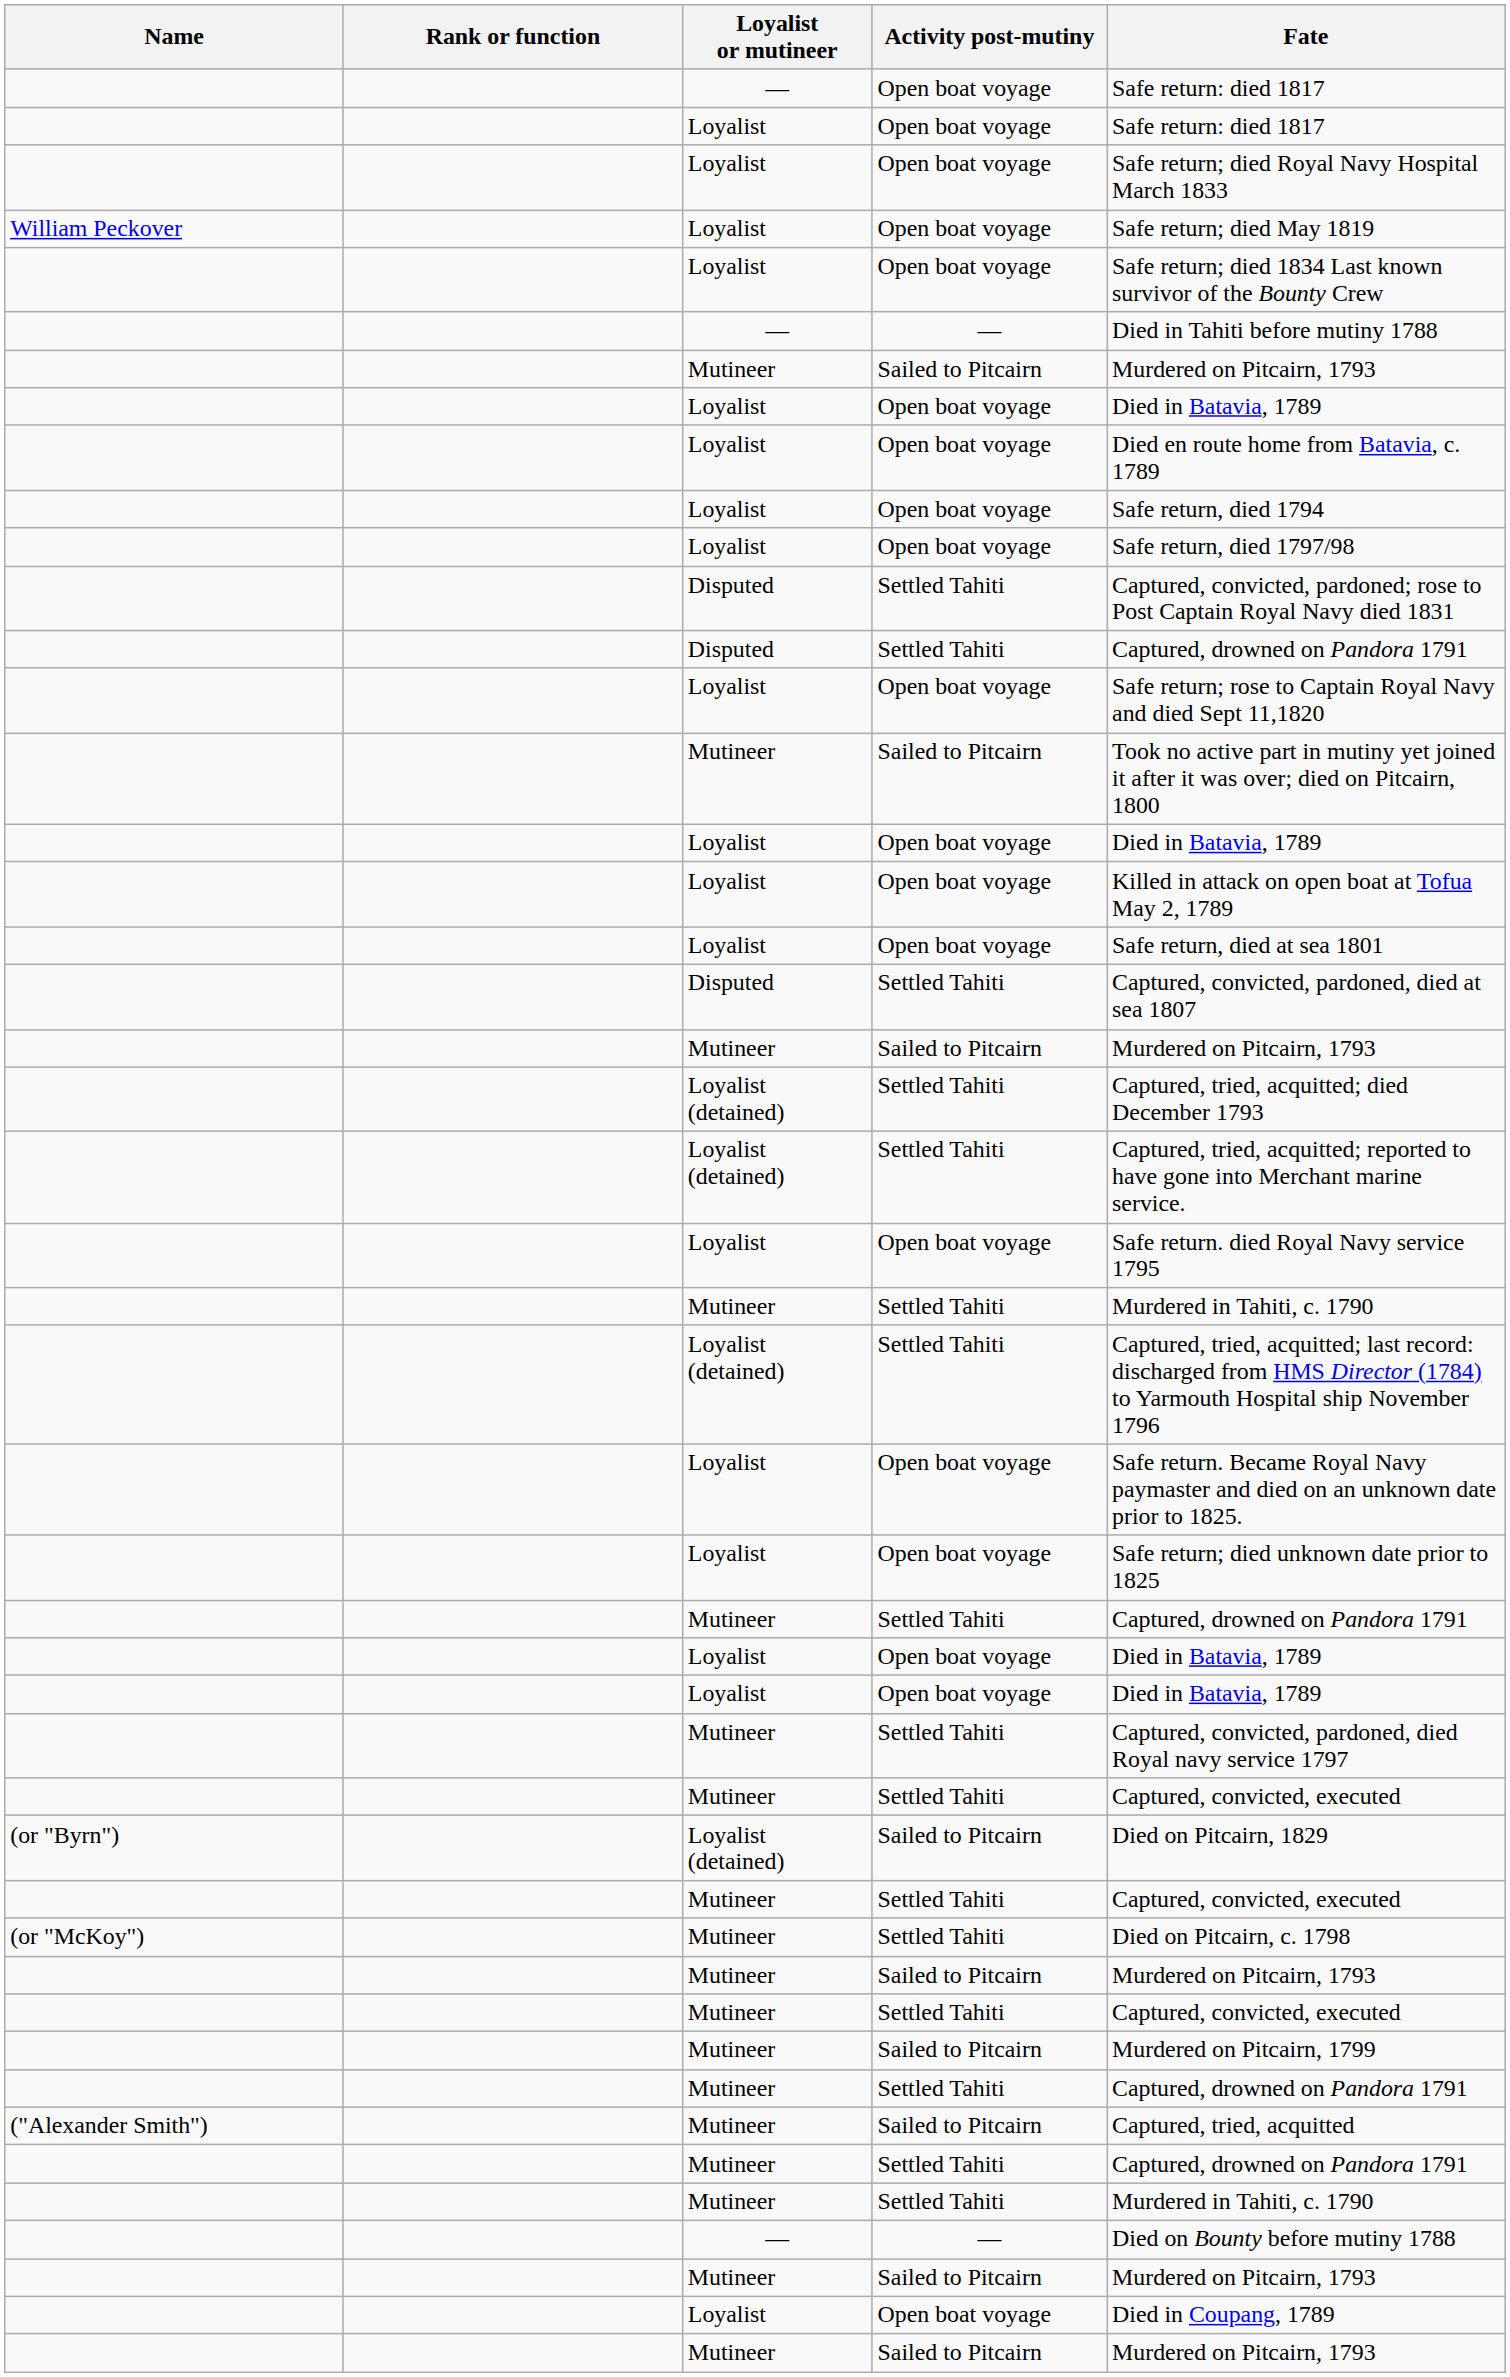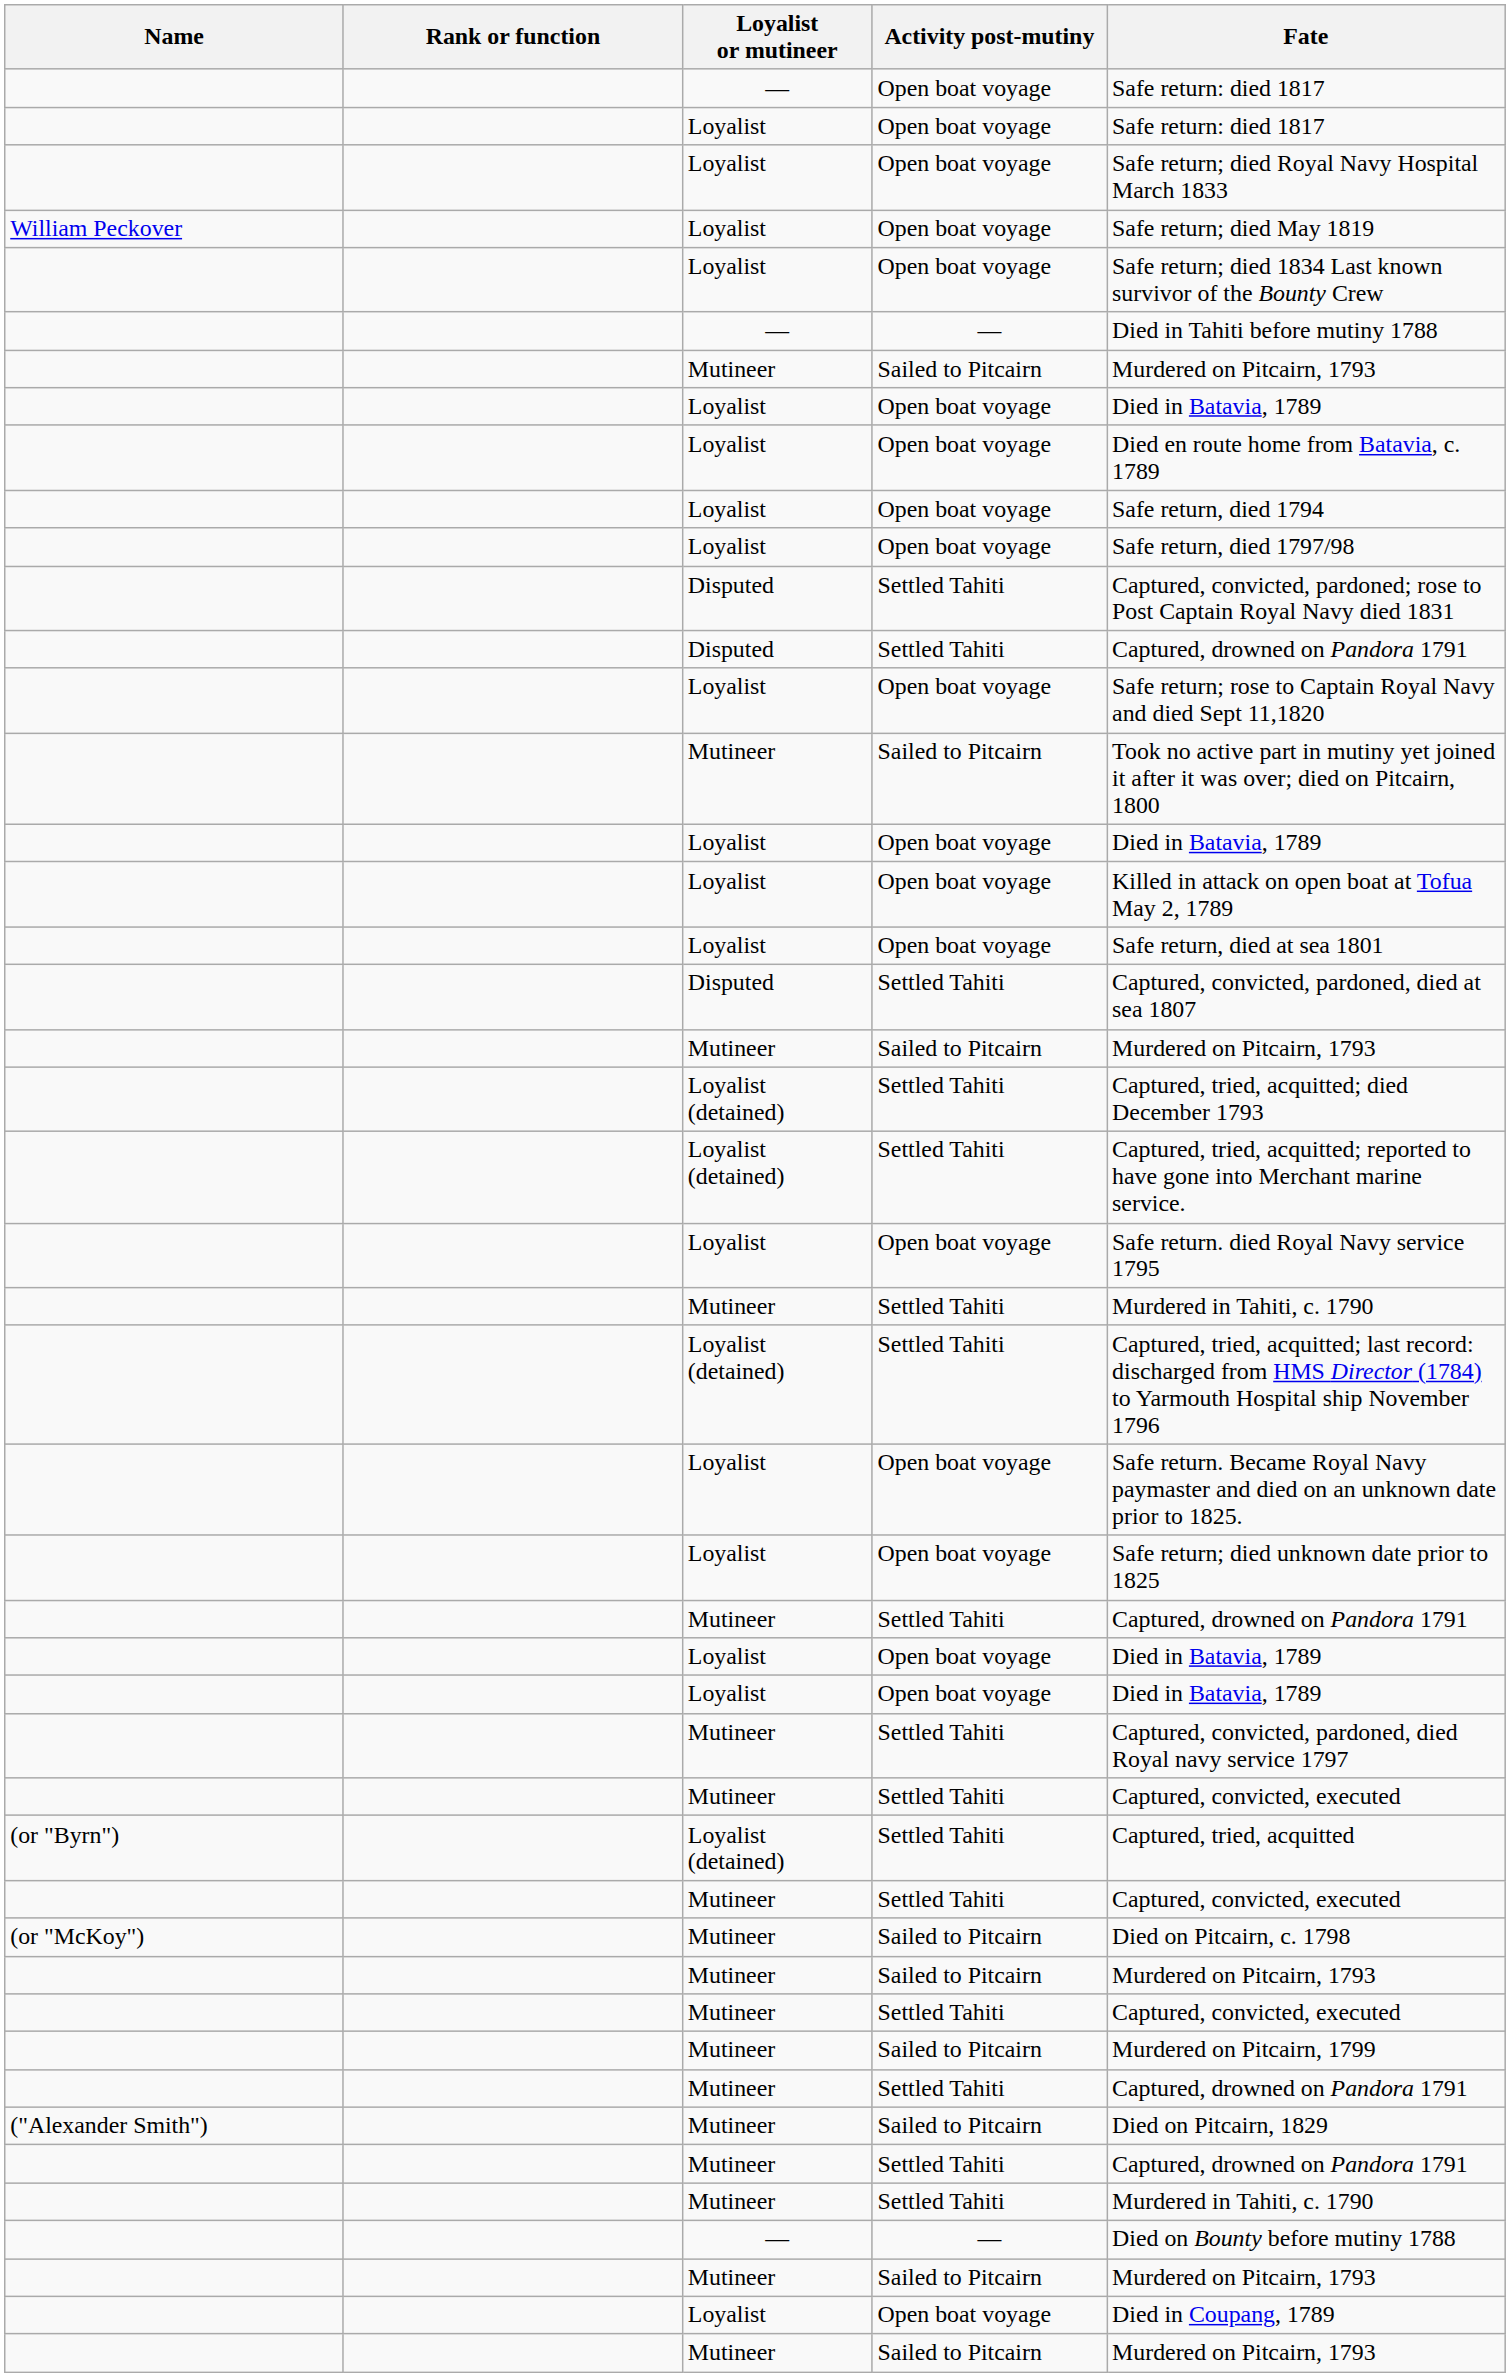(or "Byrn") | Activity post-mutiny: Sailed to Pitcairn -> Settled Tahiti
(or "Byrn") | Fate: Died on Pitcairn, 1829 -> Captured, tried, acquitted
(or "McKoy") | Activity post-mutiny: Settled Tahiti -> Sailed to Pitcairn
("Alexander Smith") | Fate: Captured, tried, acquitted -> Died on Pitcairn, 1829
